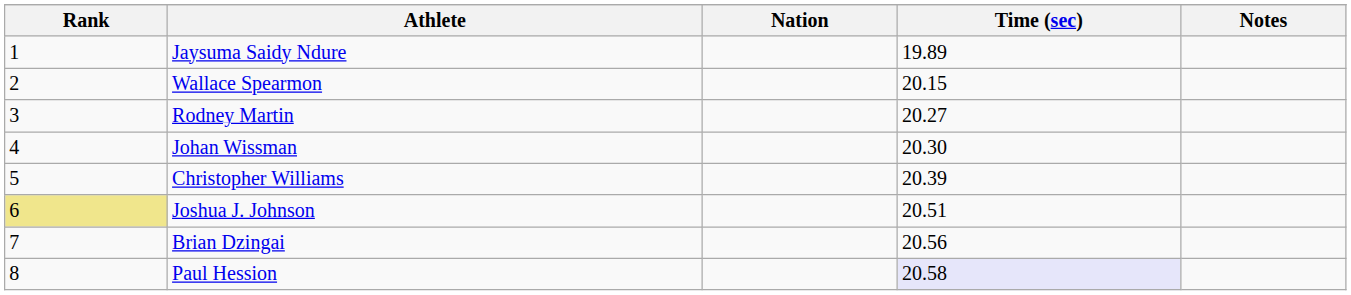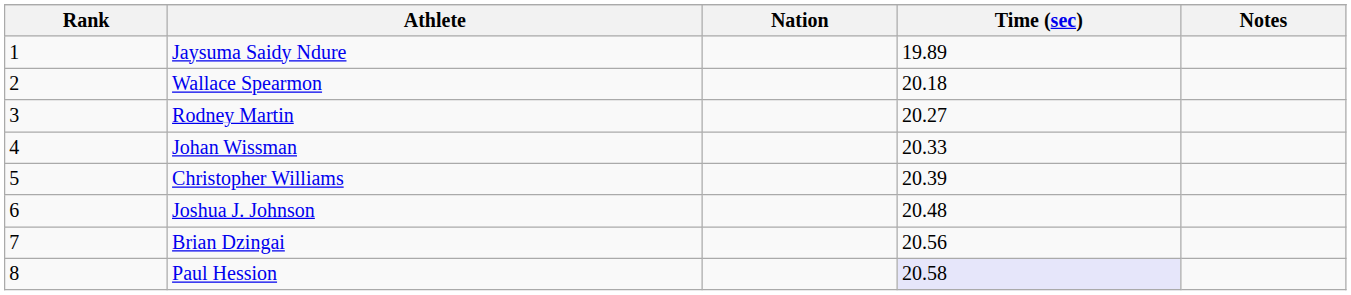Wallace Spearmon | Time (sec): 20.15 -> 20.18
Johan Wissman | Time (sec): 20.30 -> 20.33
Joshua J. Johnson | Rank: khaki background -> no background
Joshua J. Johnson | Time (sec): 20.51 -> 20.48
